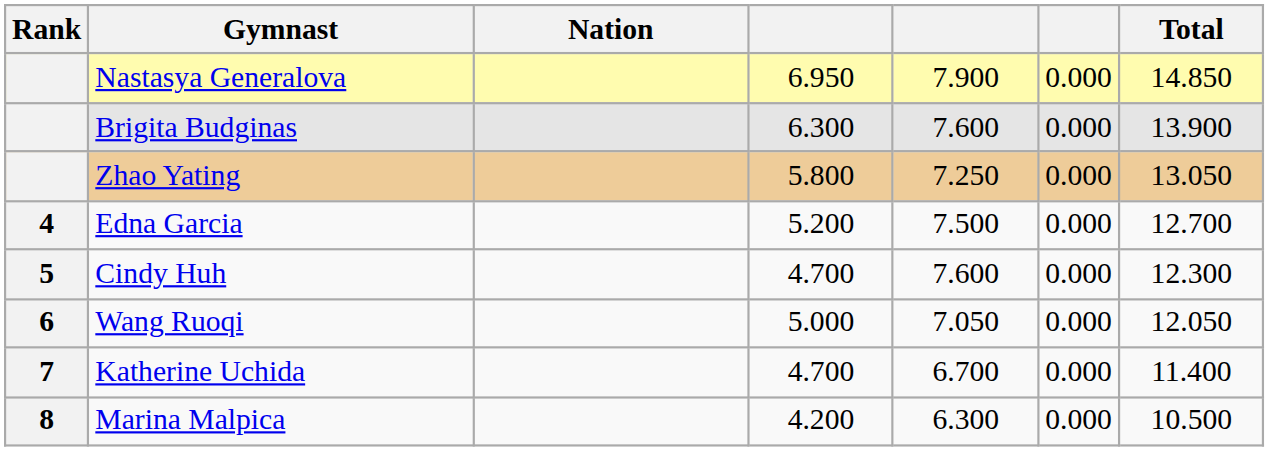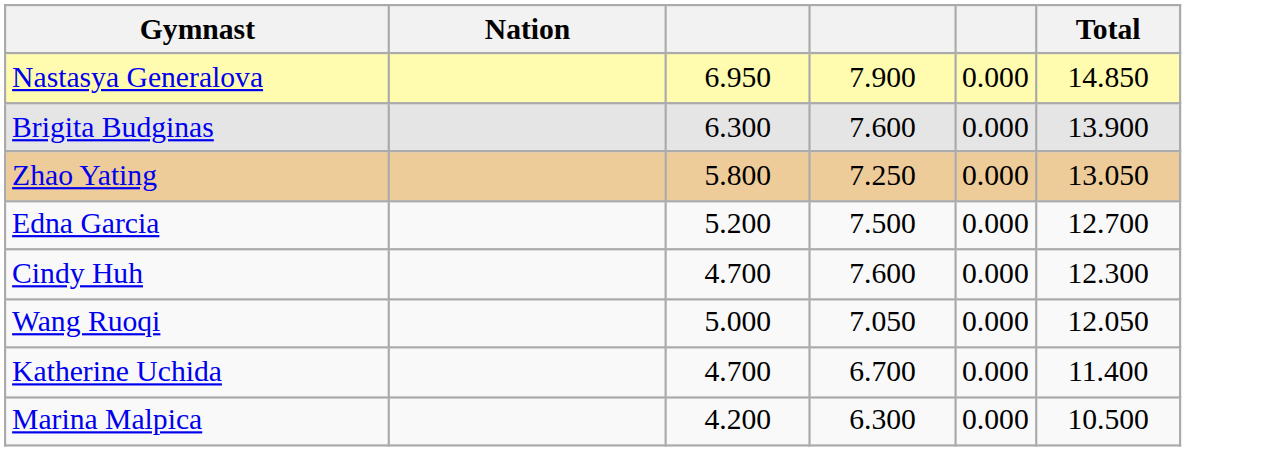- column: Rank | 4 | 5 | 6 | 7 | 8
